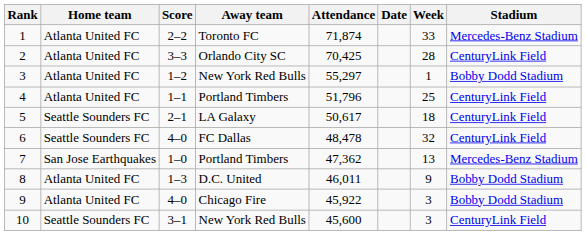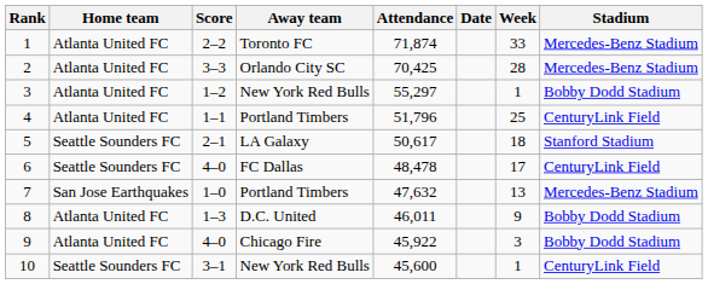2 | Stadium: CenturyLink Field -> Mercedes-Benz Stadium
5 | Stadium: CenturyLink Field -> Stanford Stadium
6 | Week: 32 -> 17
7 | Attendance: 47,362 -> 47,632
10 | Week: 3 -> 1
